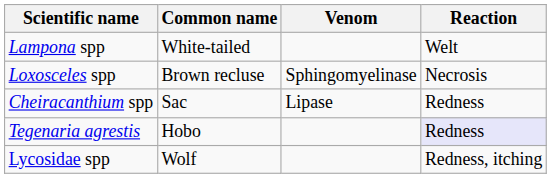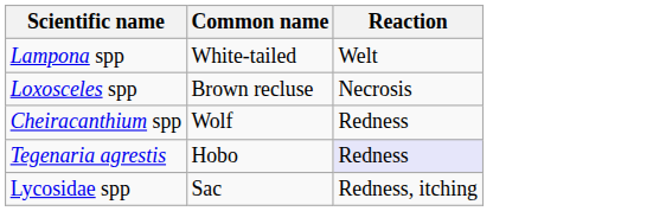- column: Venom | Sphingomyelinase | Lipase
Cheiracanthium spp | Common name: Sac -> Wolf
Lycosidae spp | Common name: Wolf -> Sac
